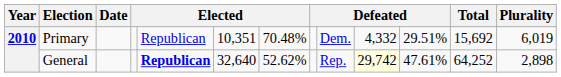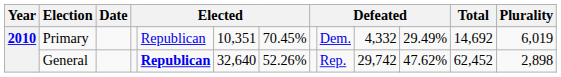Primary | column 7: 70.48% -> 70.45%
Primary | column 11: 29.51% -> 29.49%
Primary | Total: 15,692 -> 14,692
General | column 7: 52.62% -> 52.26%
General | column 10: lightyellow background -> no background
General | column 11: 47.61% -> 47.62%
General | Total: 64,252 -> 62,452
